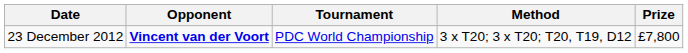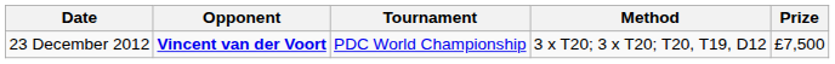23 December 2012 | Prize: £7,800 -> £7,500
